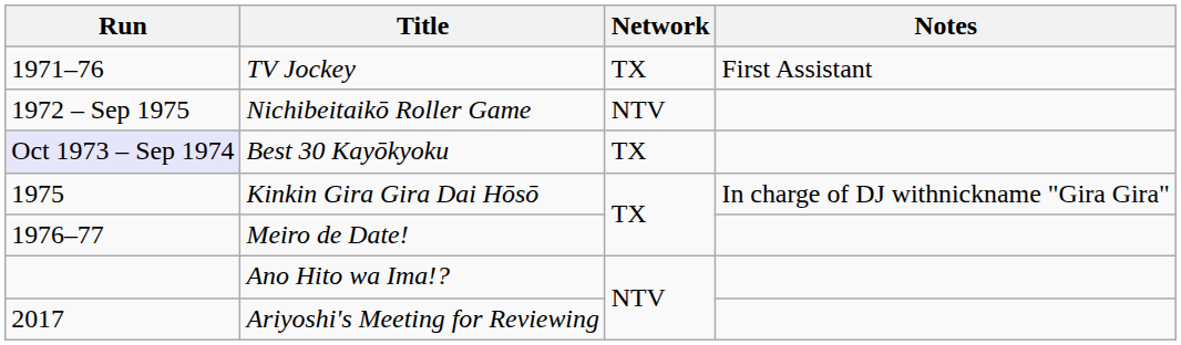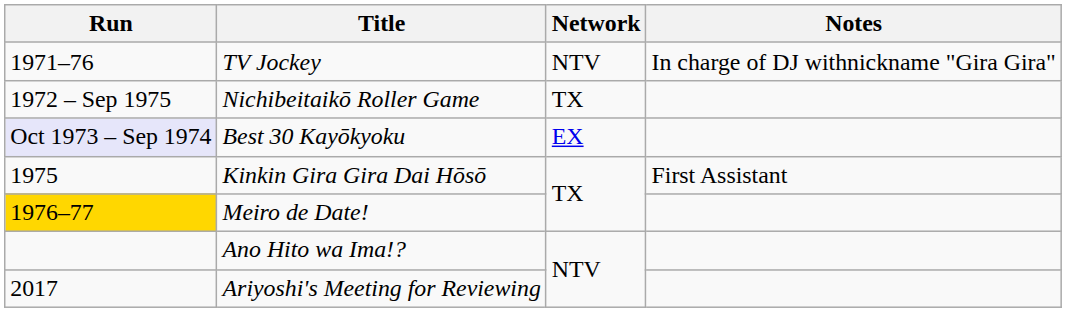TV Jockey | Network: TX -> NTV
TV Jockey | Notes: First Assistant -> In charge of DJ withnickname "Gira Gira"
Nichibeitaikō Roller Game | Network: NTV -> TX
Best 30 Kayōkyoku | Network: TX -> EX
Kinkin Gira Gira Dai Hōsō | Notes: In charge of DJ withnickname "Gira Gira" -> First Assistant
Meiro de Date! | Run: no background -> gold background
